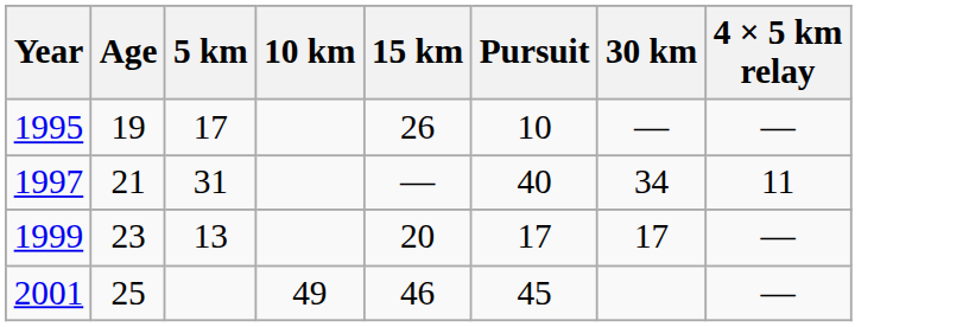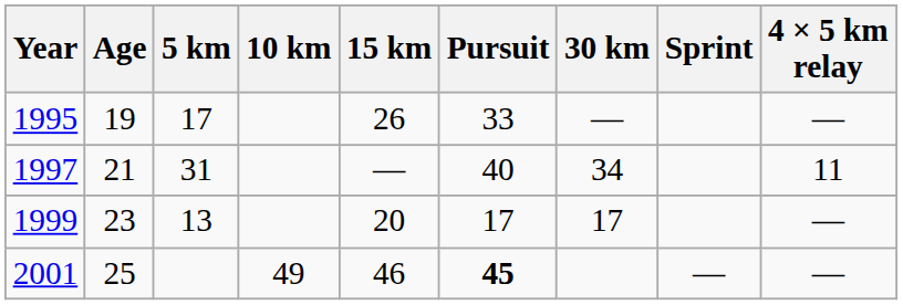+ column: Sprint | —
1995 | Pursuit: 10 -> 33
2001 | Pursuit: normal -> bold
